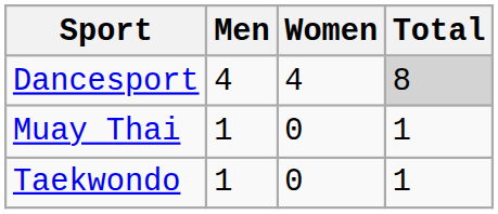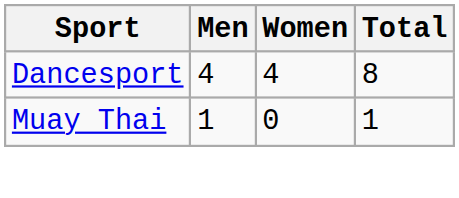Dancesport | Total: lightgrey background -> no background
- row: Taekwondo | 1 | 0 | 1
